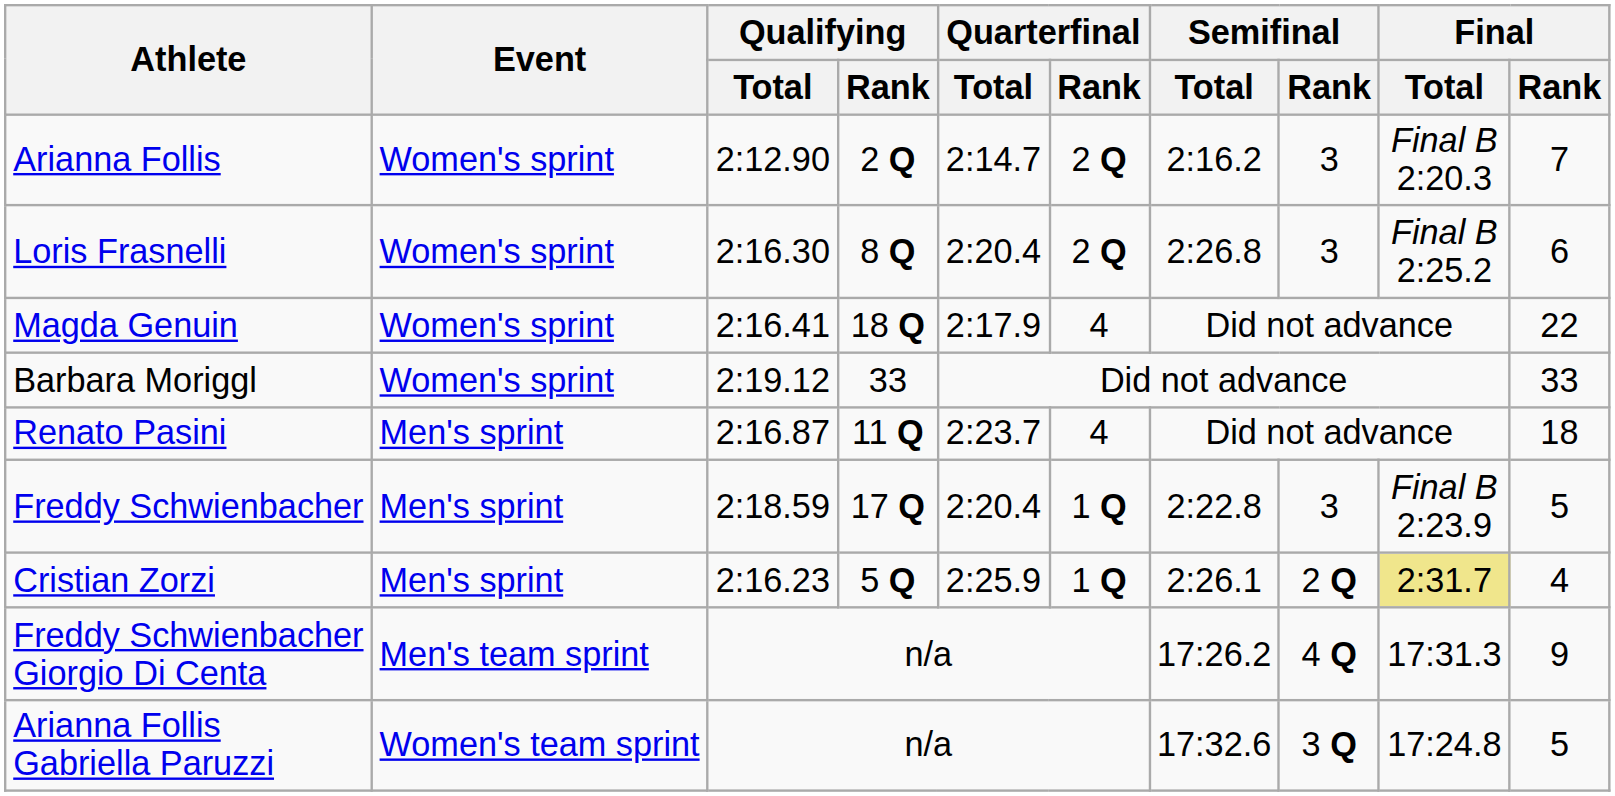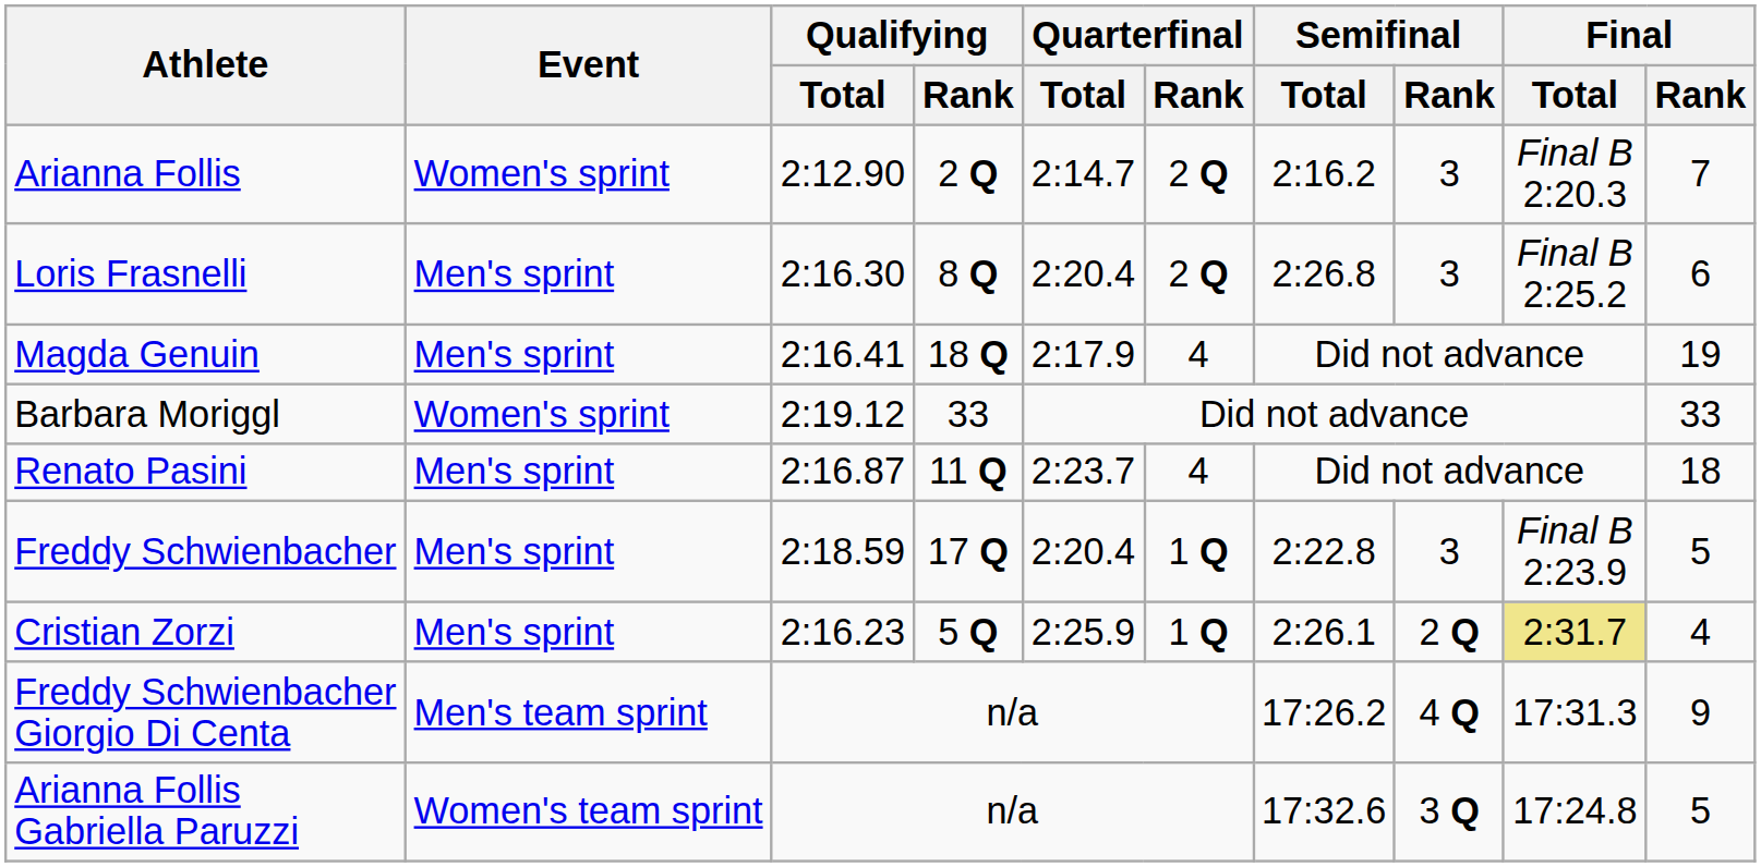Loris Frasnelli | Event: Women's sprint -> Men's sprint
Magda Genuin | Event: Women's sprint -> Men's sprint
Magda Genuin | Final / Rank: 22 -> 19
